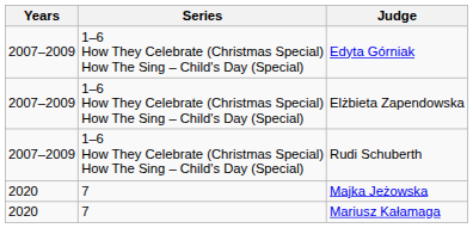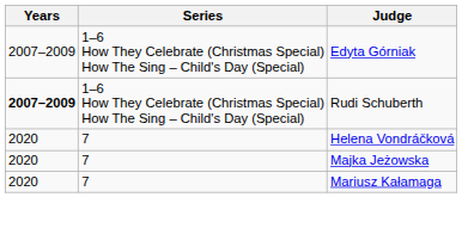- row: 2007–2009 | 1–6 How They Celebrate (Christmas Special) How The Sing – Child's Day (Special) | Elżbieta Zapendowska
Rudi Schuberth | Years: normal -> bold
+ row: 2020 | 7 | Helena Vondráčková
